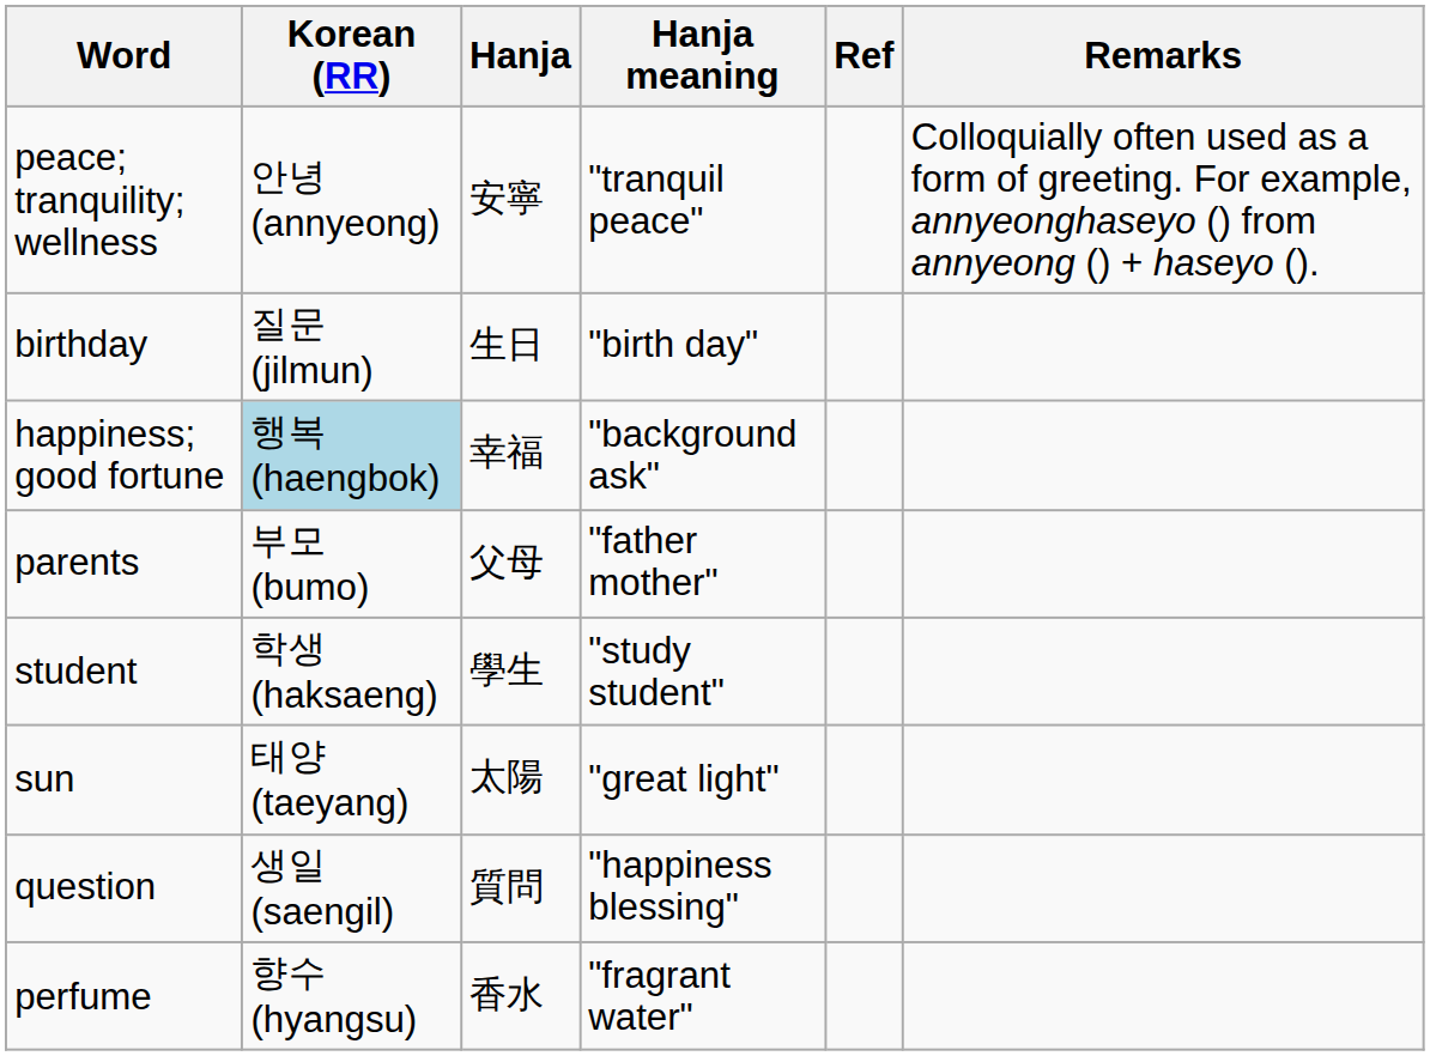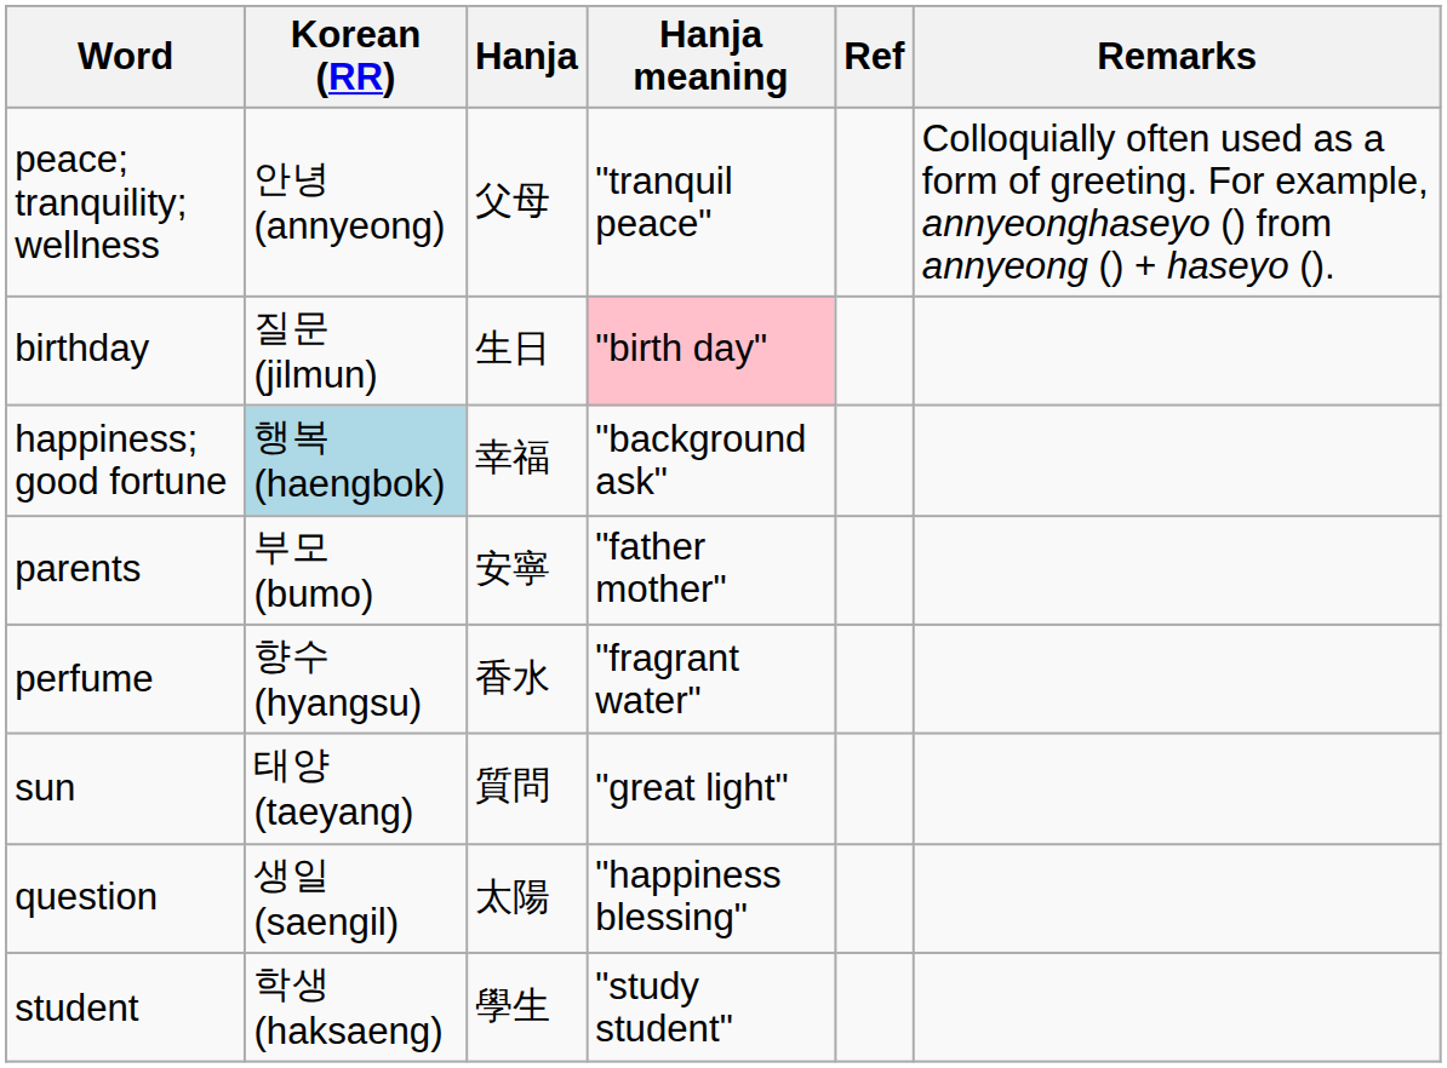peace; tranquility; wellness | Hanja: 安寧 -> 父母
birthday | Hanja meaning: no background -> pink background
parents | Hanja: 父母 -> 安寧
rows swapped: student <-> perfume
sun | Hanja: 太陽 -> 質問
question | Hanja: 質問 -> 太陽
